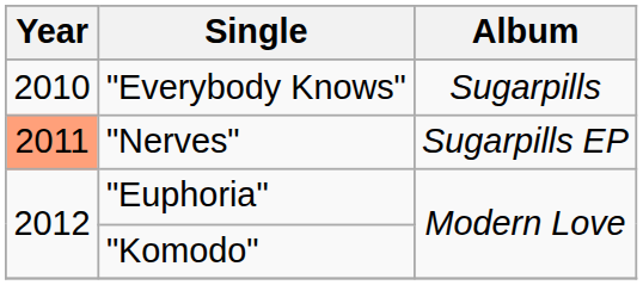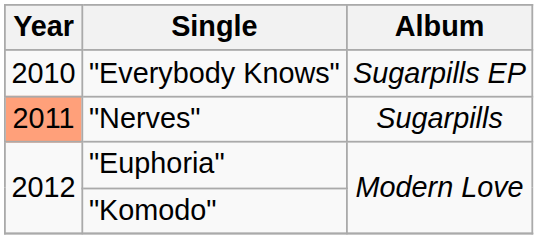"Everybody Knows" | Album: Sugarpills -> Sugarpills EP
"Nerves" | Album: Sugarpills EP -> Sugarpills
